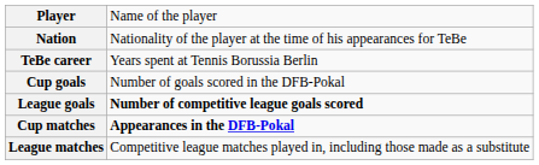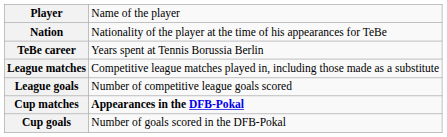rows swapped: League matches <-> Cup goals
League goals | column 2: bold -> normal
